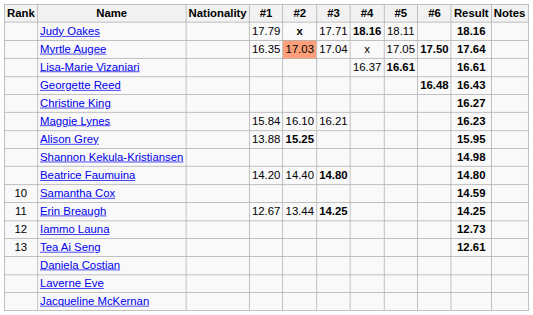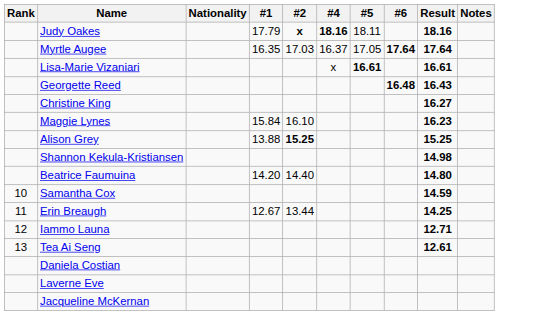- column: #3 | 17.71 | 17.04 | 16.21 | 14.80 | 14.25
Myrtle Augee | #2: lightsalmon background -> no background
Myrtle Augee | #4: x -> 16.37
Myrtle Augee | #6: 17.50 -> 17.64
Lisa-Marie Vizaniari | #4: 16.37 -> x
Alison Grey | Result: 15.95 -> 15.25
Iammo Launa | Result: 12.73 -> 12.71
